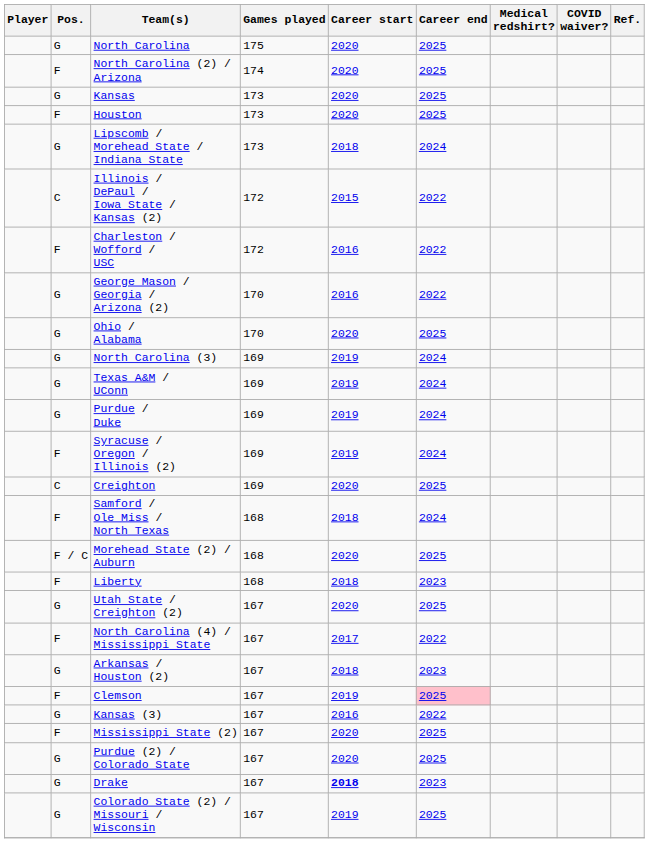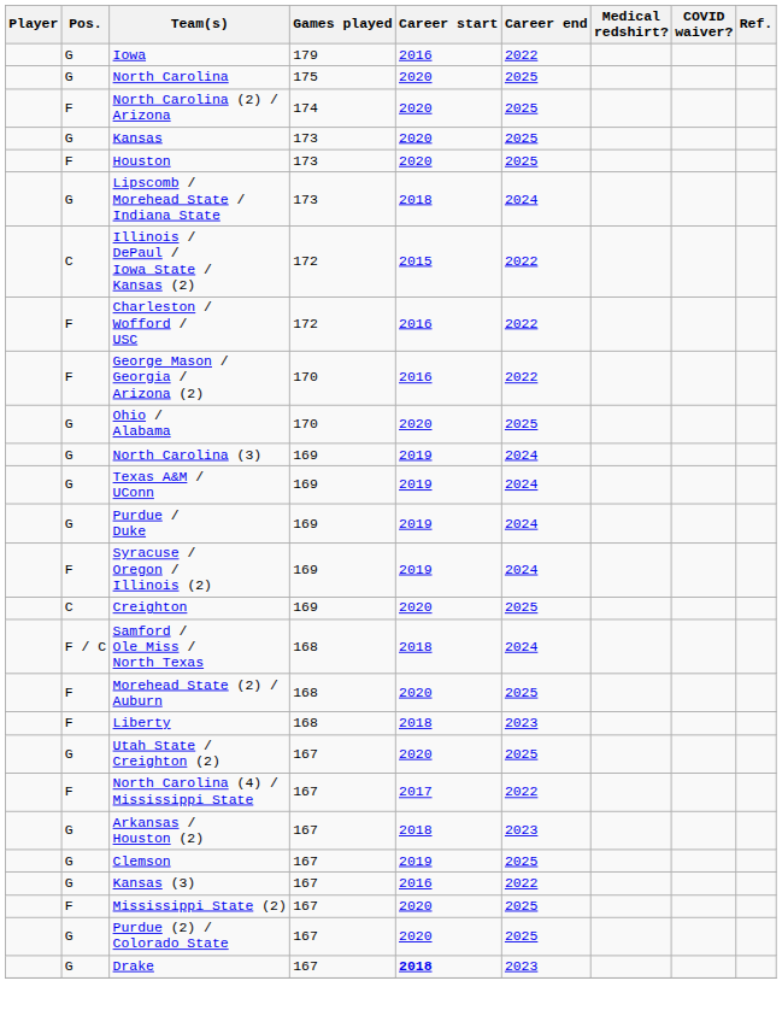+ row: G | Iowa | 179 | 2016 | 2022
George Mason / Georgia / Arizona (2) | Pos.: G -> F
Samford / Ole Miss / North Texas | Pos.: F -> F / C
Morehead State (2) / Auburn | Pos.: F / C -> F
Clemson | Pos.: F -> G
Clemson | Career end: pink background -> no background
- row: G | Colorado State (2) / Missouri / Wisconsin | 167 | 2019 | 2025
